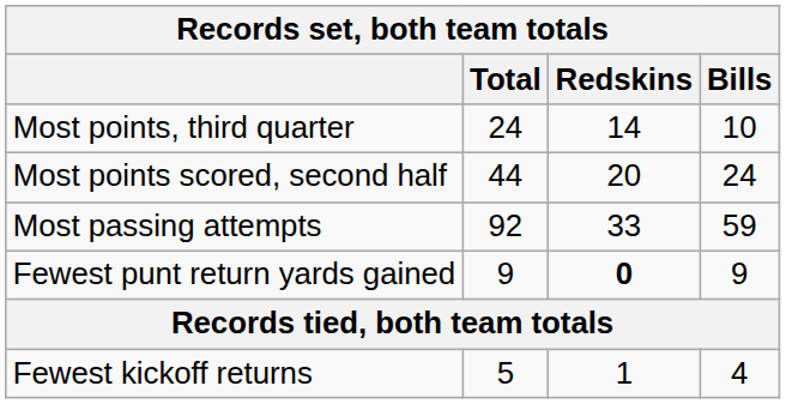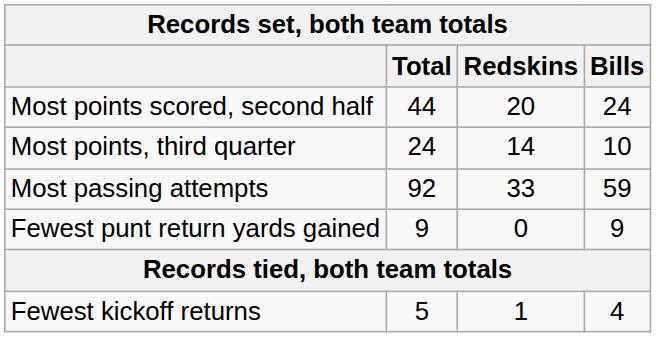rows swapped: Most points scored, second half <-> Most points, third quarter
Fewest punt return yards gained | Redskins: bold -> normal
